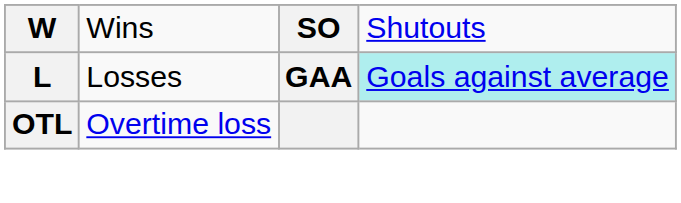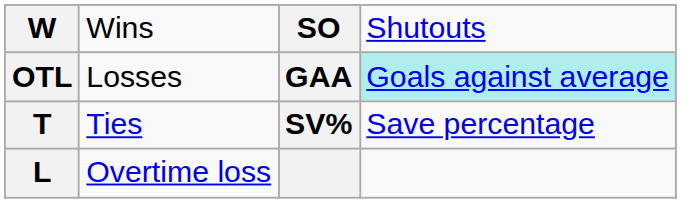Losses | column 1: L -> OTL
+ row: T | Ties | SV% | Save percentage
Overtime loss | column 1: OTL -> L
